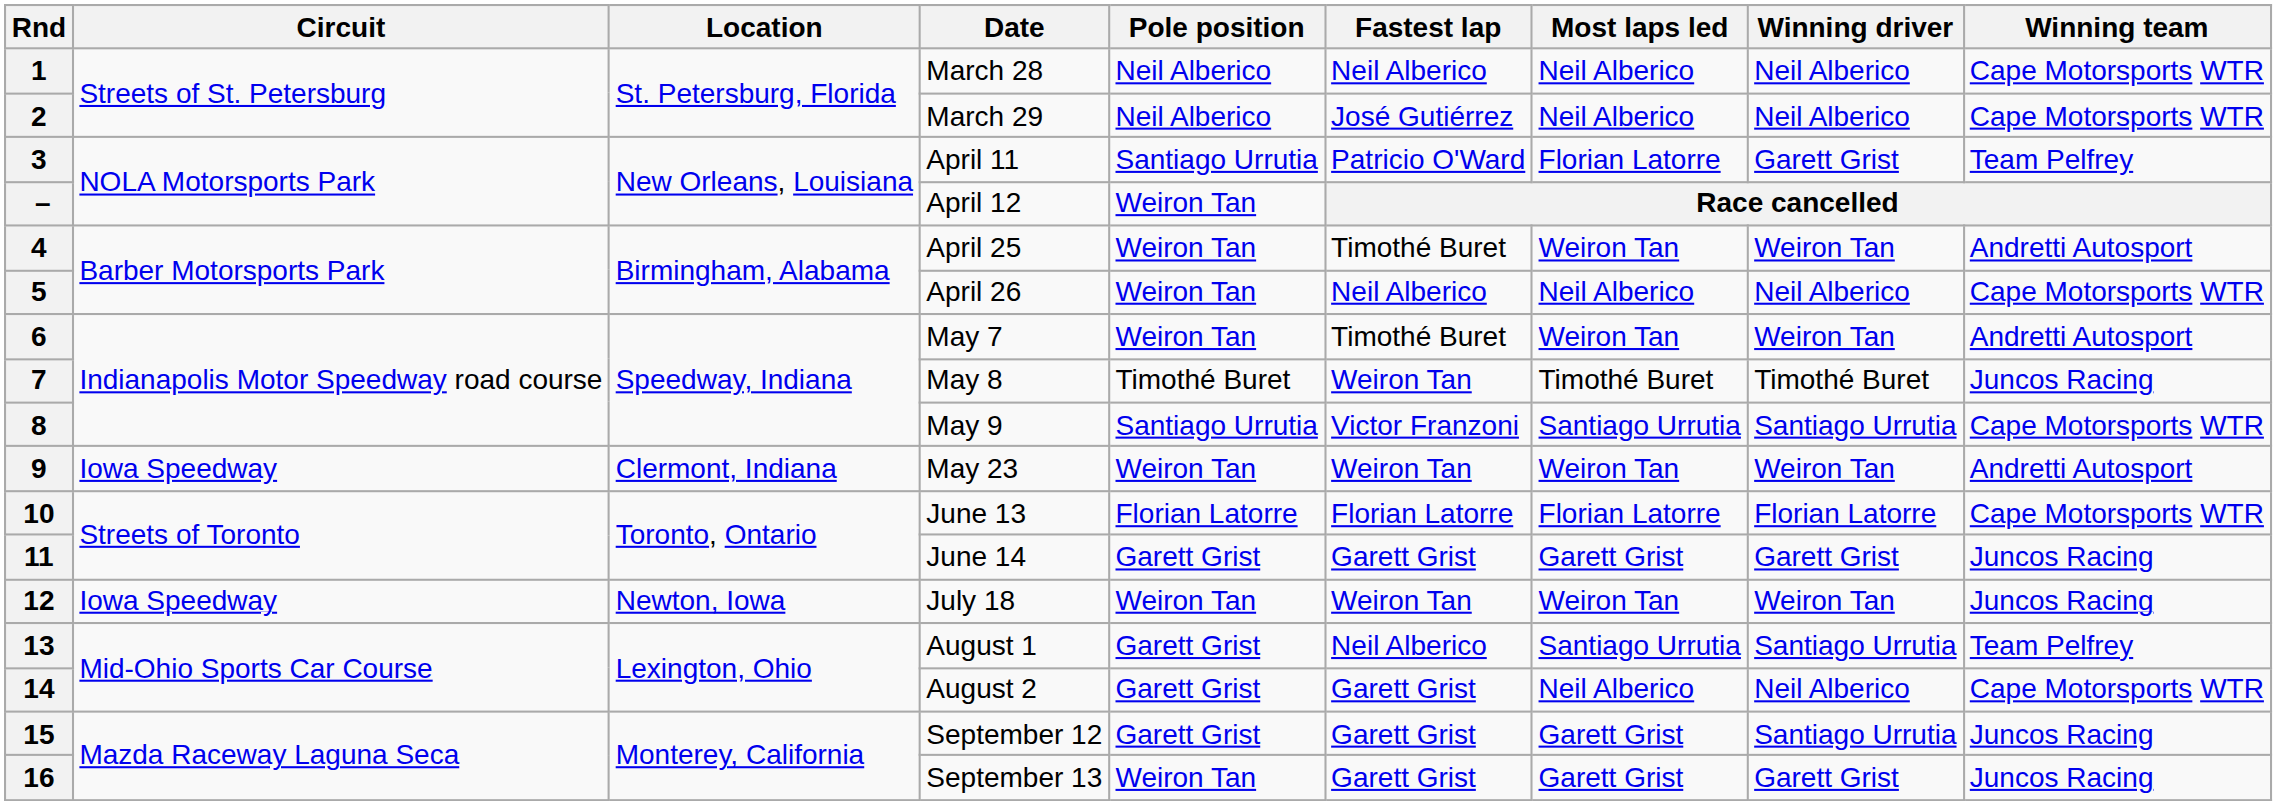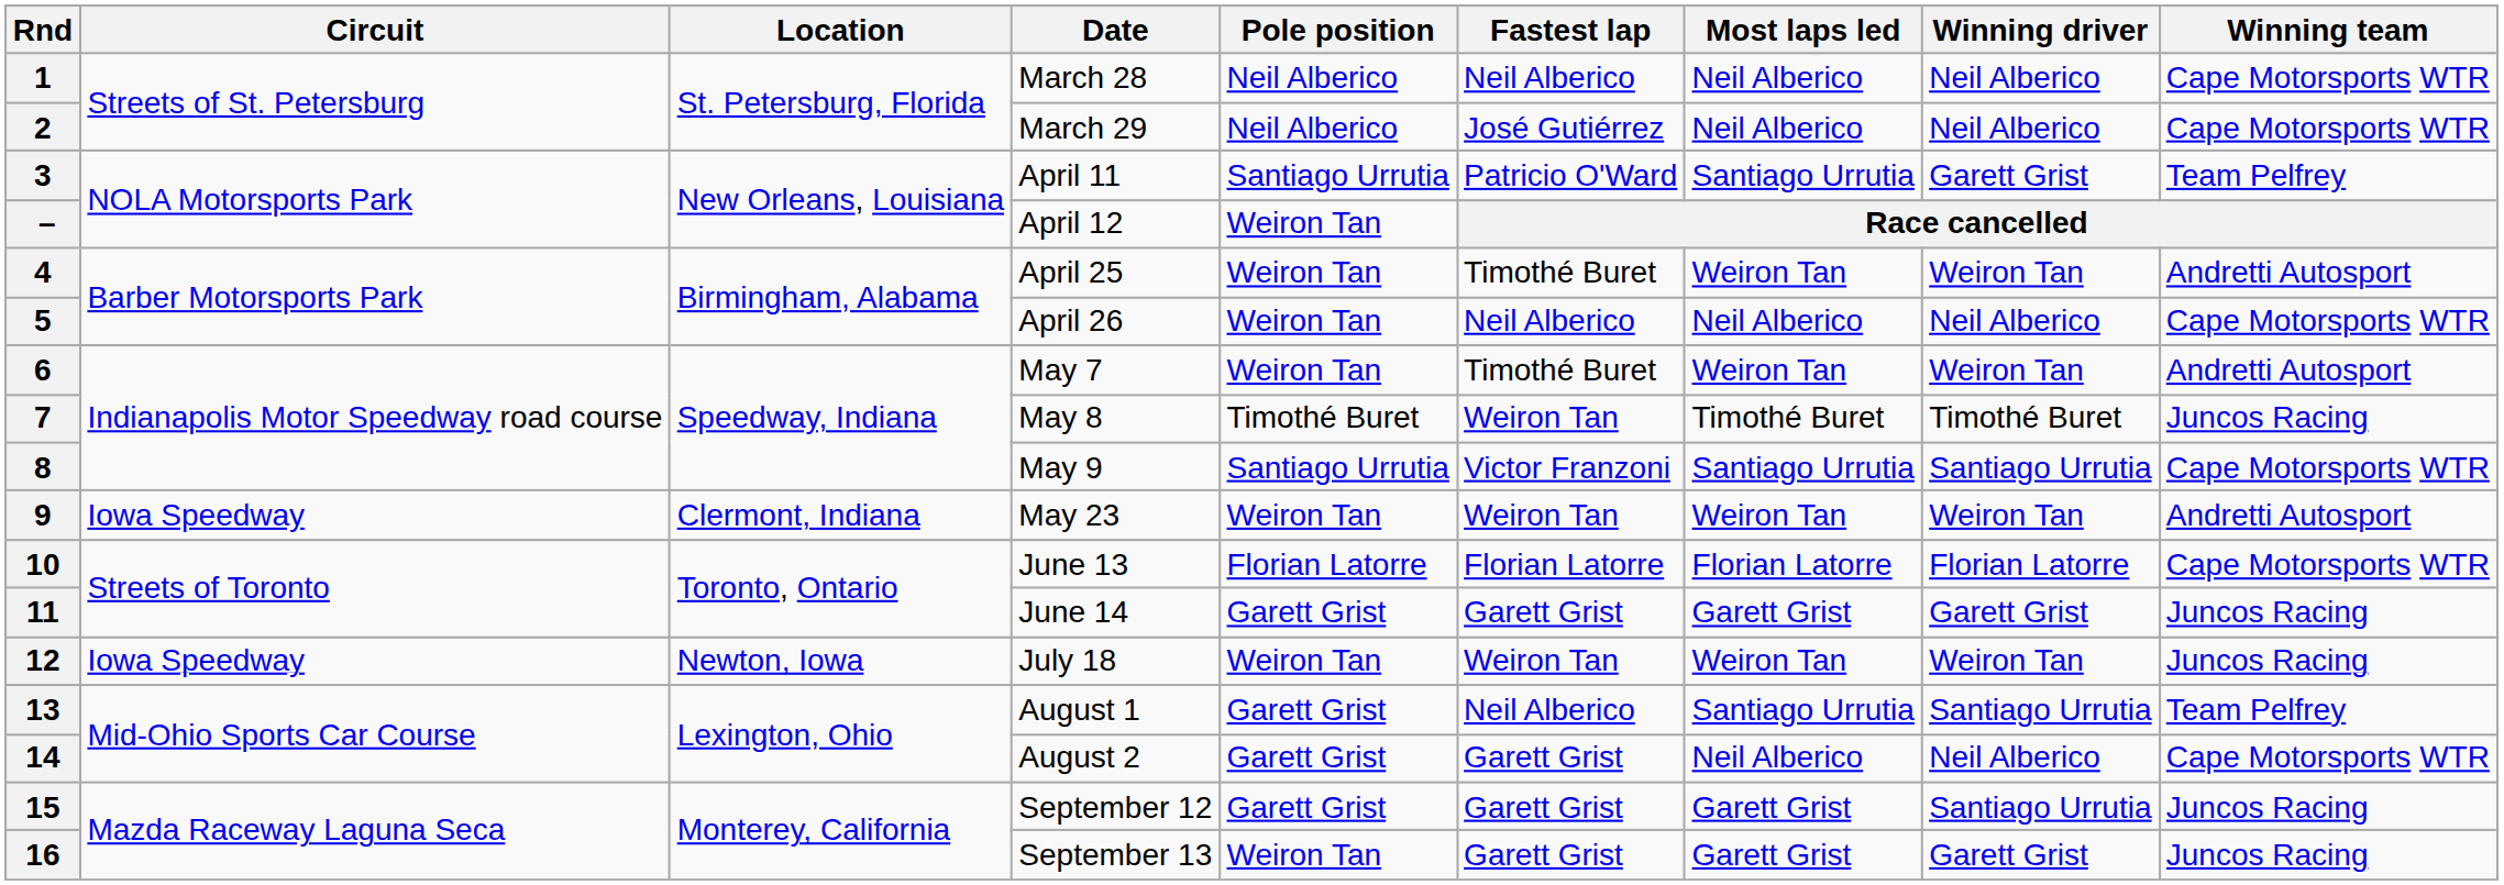3 | Most laps led: Florian Latorre -> Santiago Urrutia
